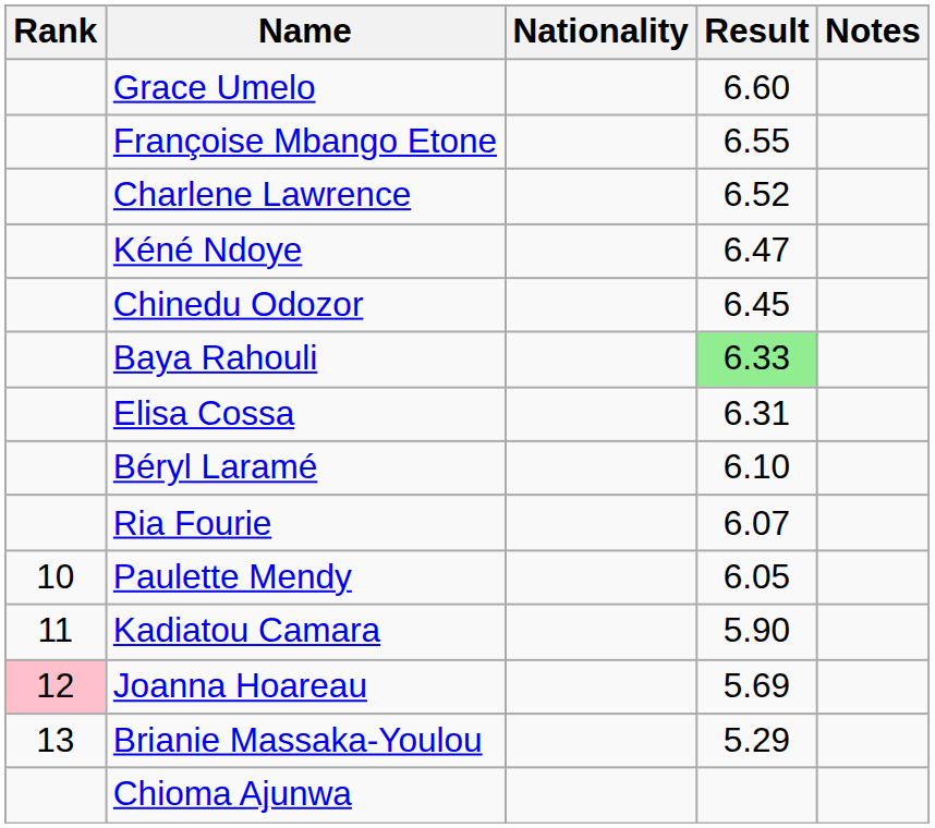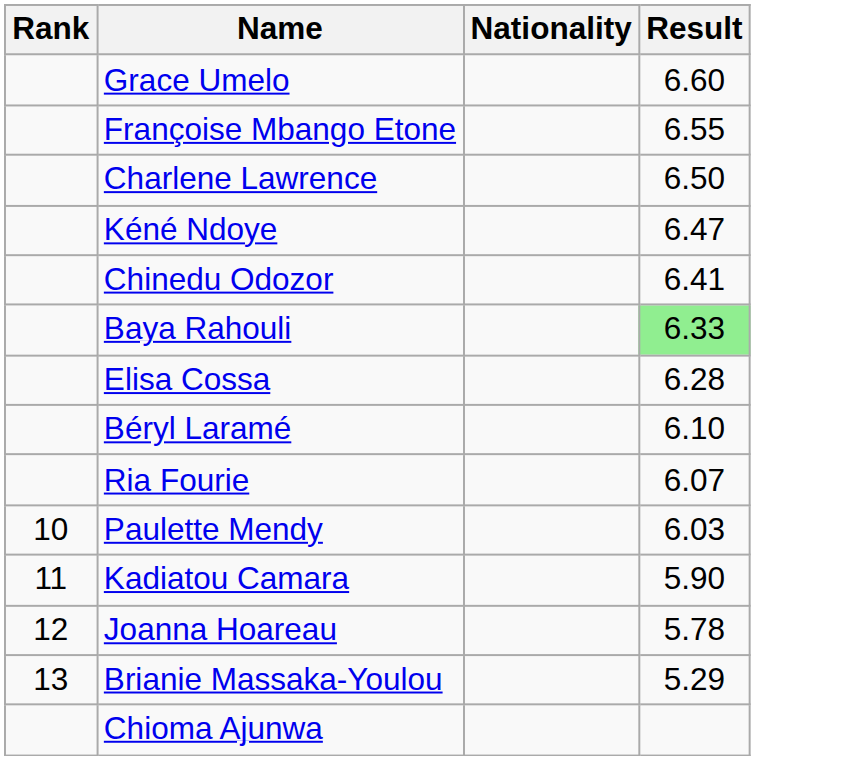- column: Notes
Charlene Lawrence | Result: 6.52 -> 6.50
Chinedu Odozor | Result: 6.45 -> 6.41
Elisa Cossa | Result: 6.31 -> 6.28
Paulette Mendy | Result: 6.05 -> 6.03
Joanna Hoareau | Rank: pink background -> no background
Joanna Hoareau | Result: 5.69 -> 5.78
